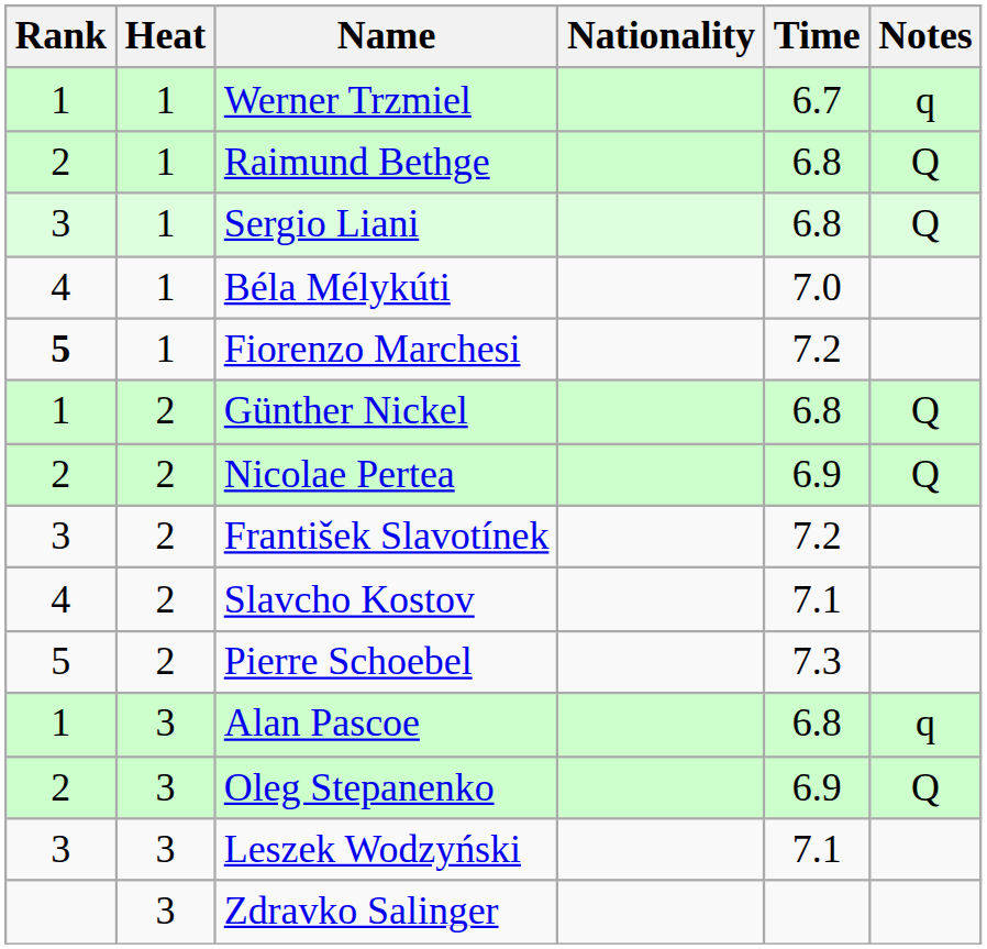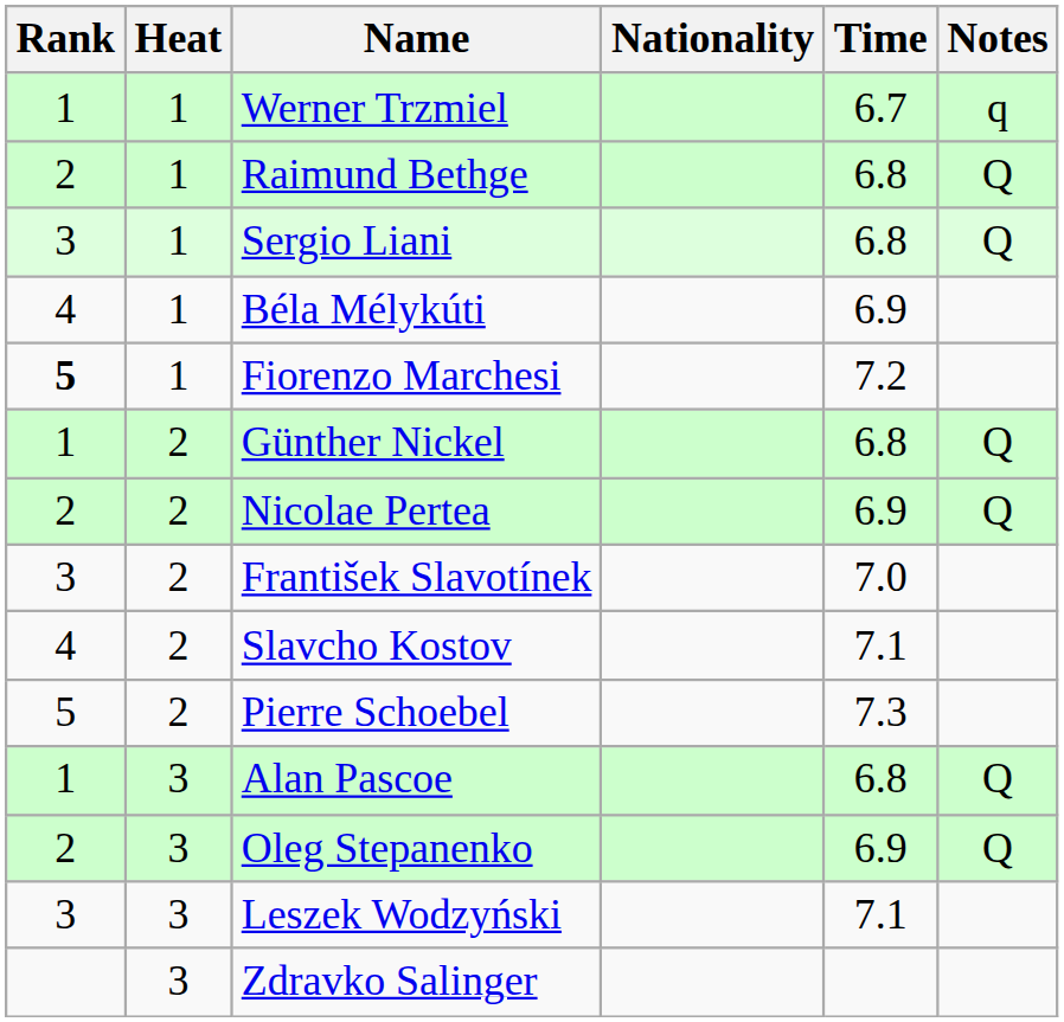Béla Mélykúti | Time: 7.0 -> 6.9
František Slavotínek | Time: 7.2 -> 7.0
Alan Pascoe | Notes: q -> Q
